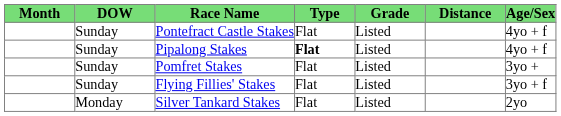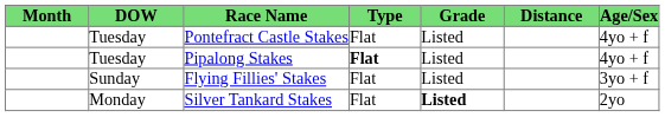Pontefract Castle Stakes | DOW: Sunday -> Tuesday
Pipalong Stakes | DOW: Sunday -> Tuesday
- row: Sunday | Pomfret Stakes | Flat | Listed | 3yo +
Silver Tankard Stakes | Grade: normal -> bold
